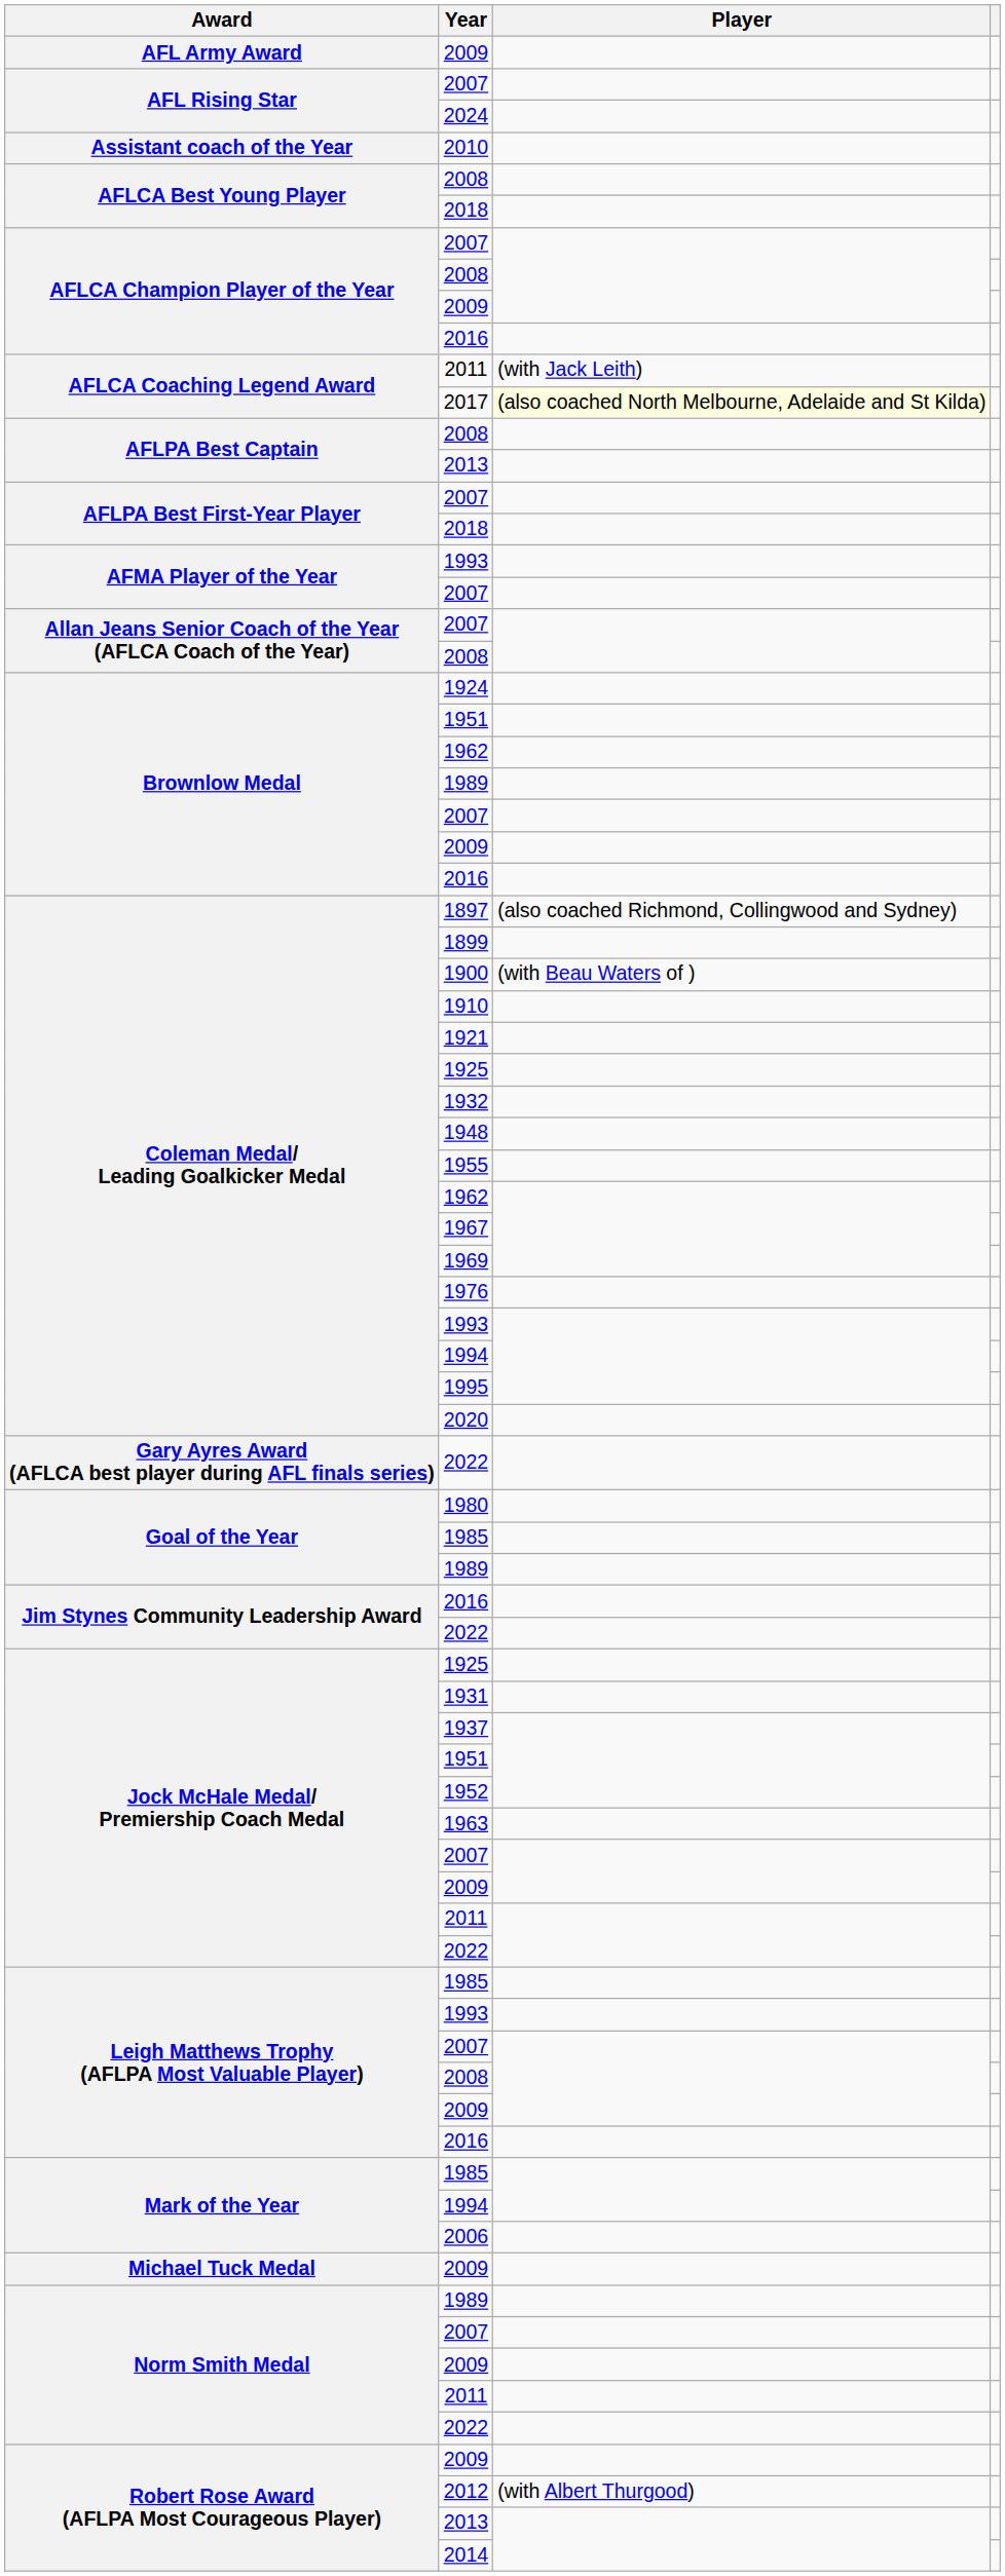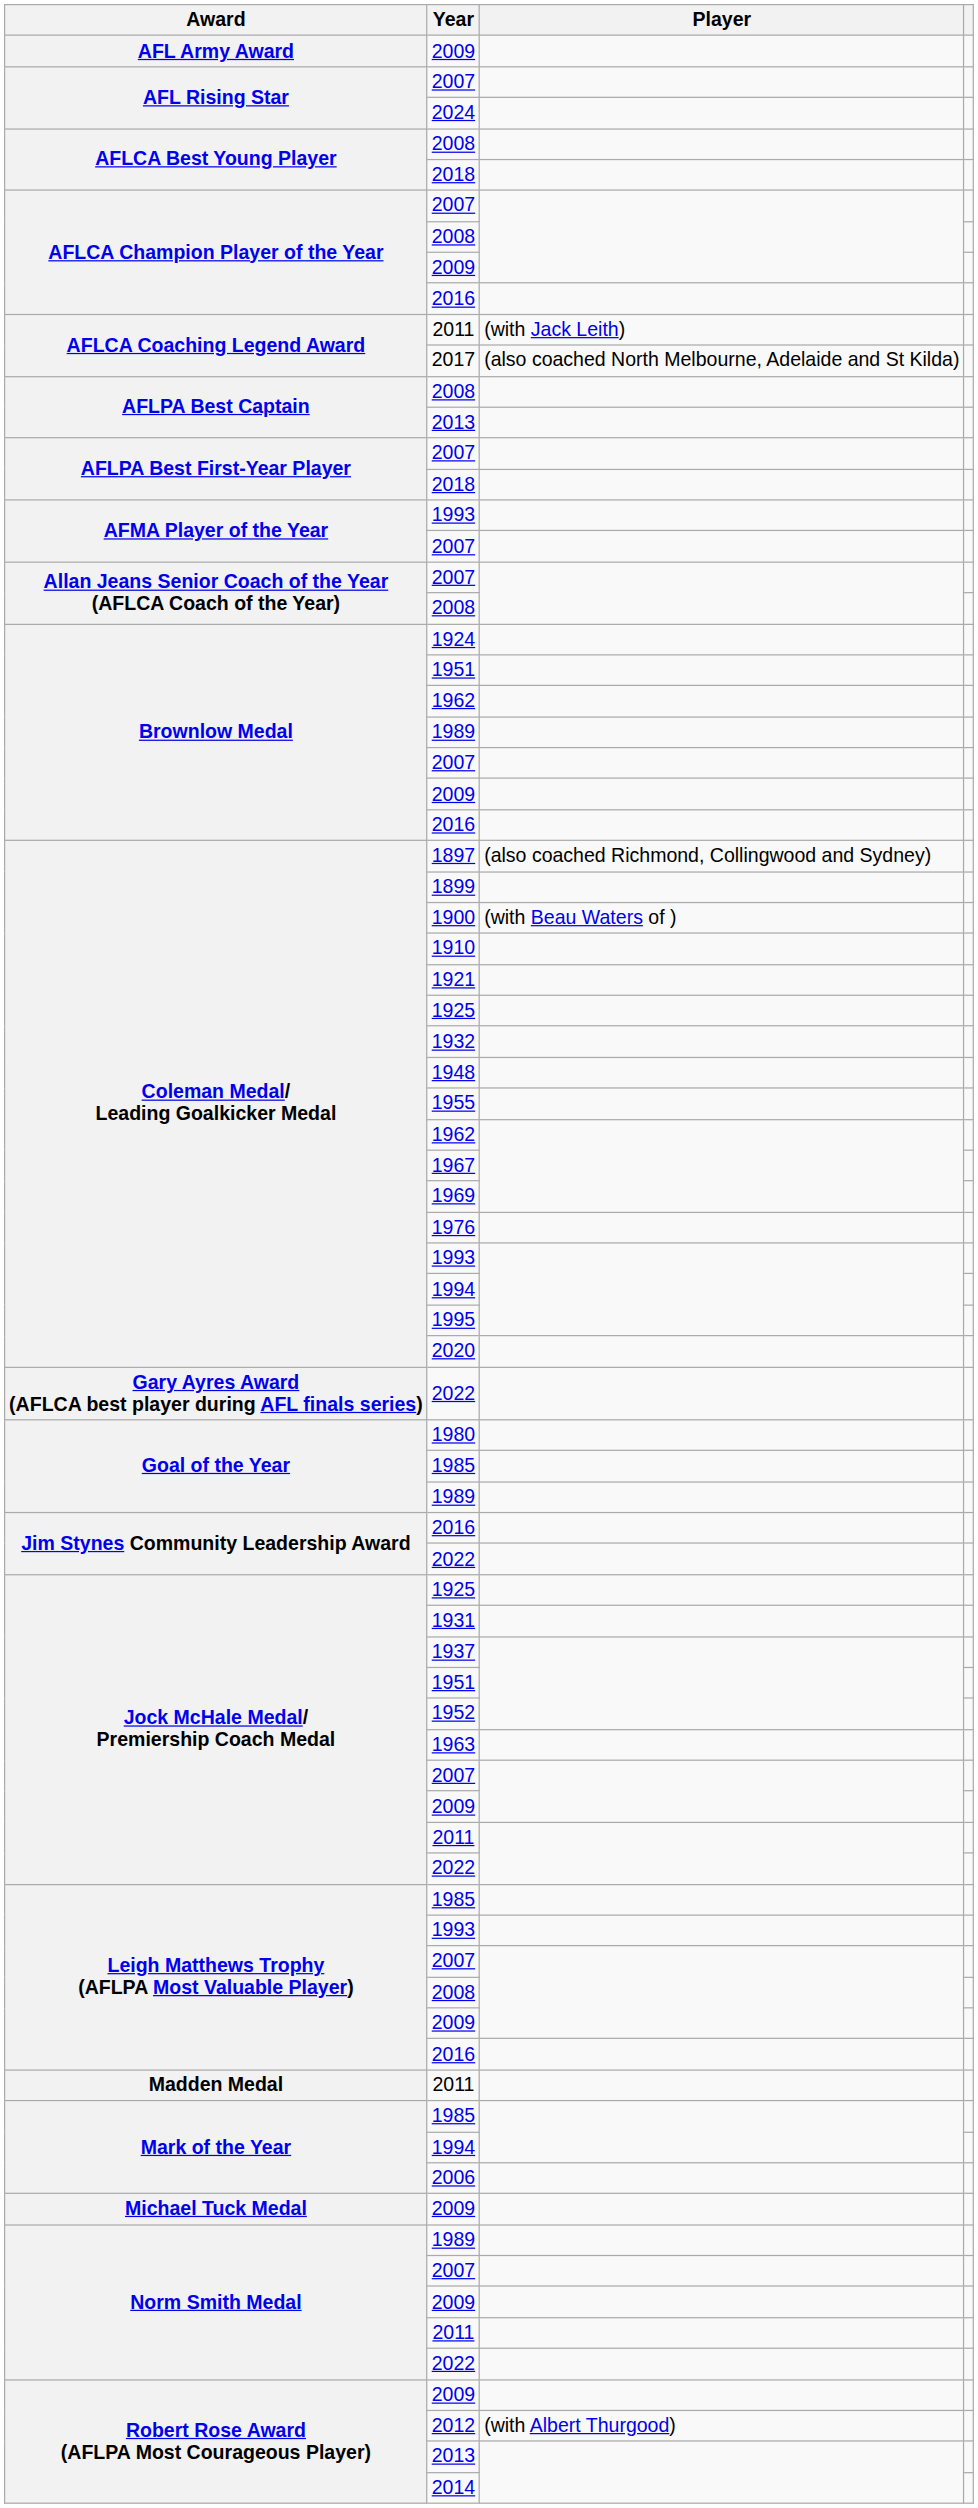- row: Assistant coach of the Year | 2010
2017 | Player: lightyellow background -> no background
+ row: Madden Medal | 2011
